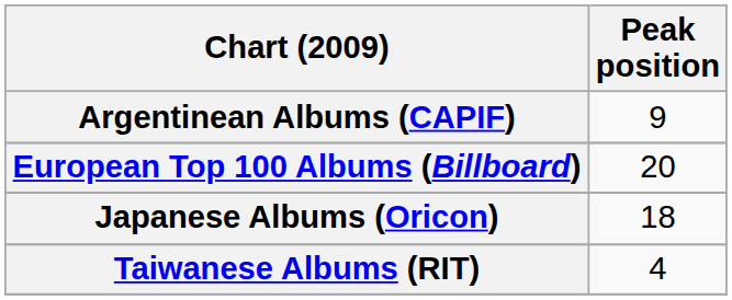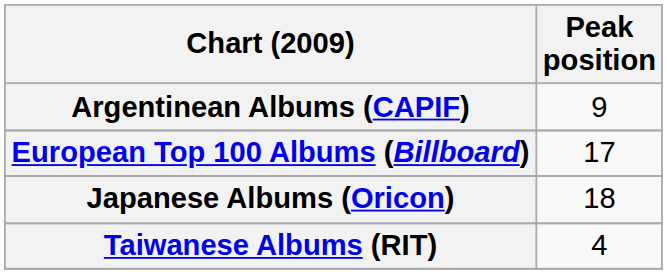European Top 100 Albums (Billboard) | Peak position: 20 -> 17
